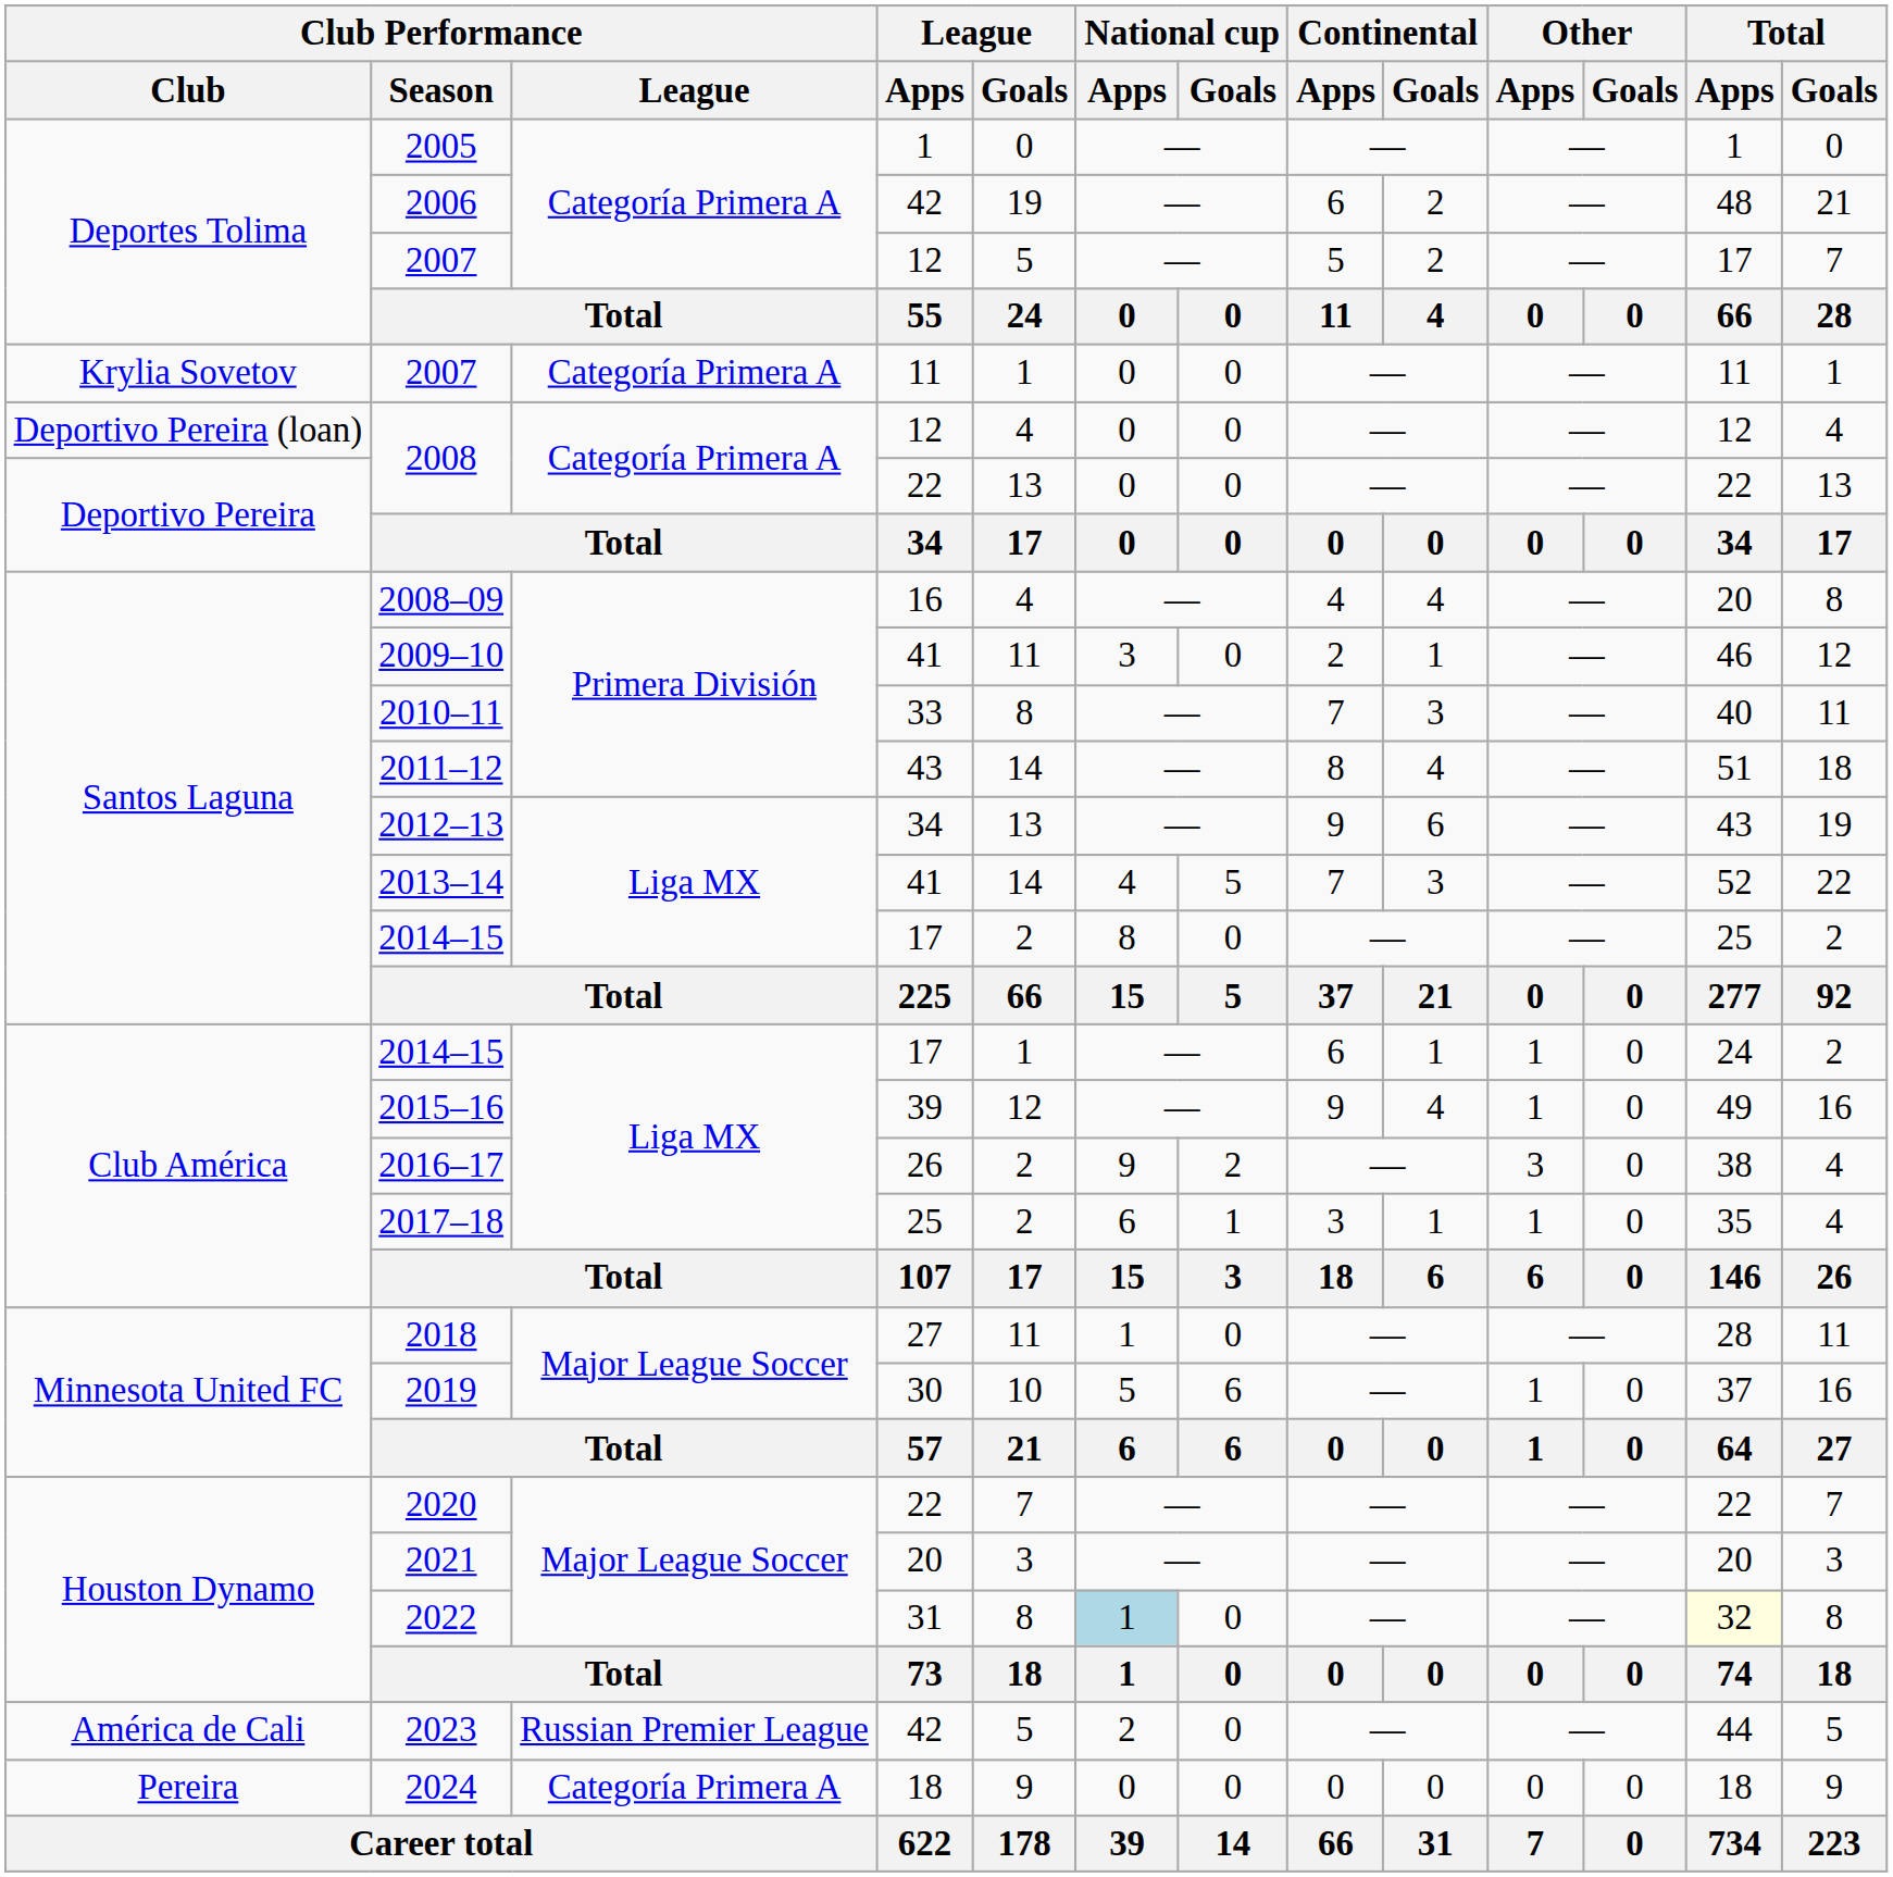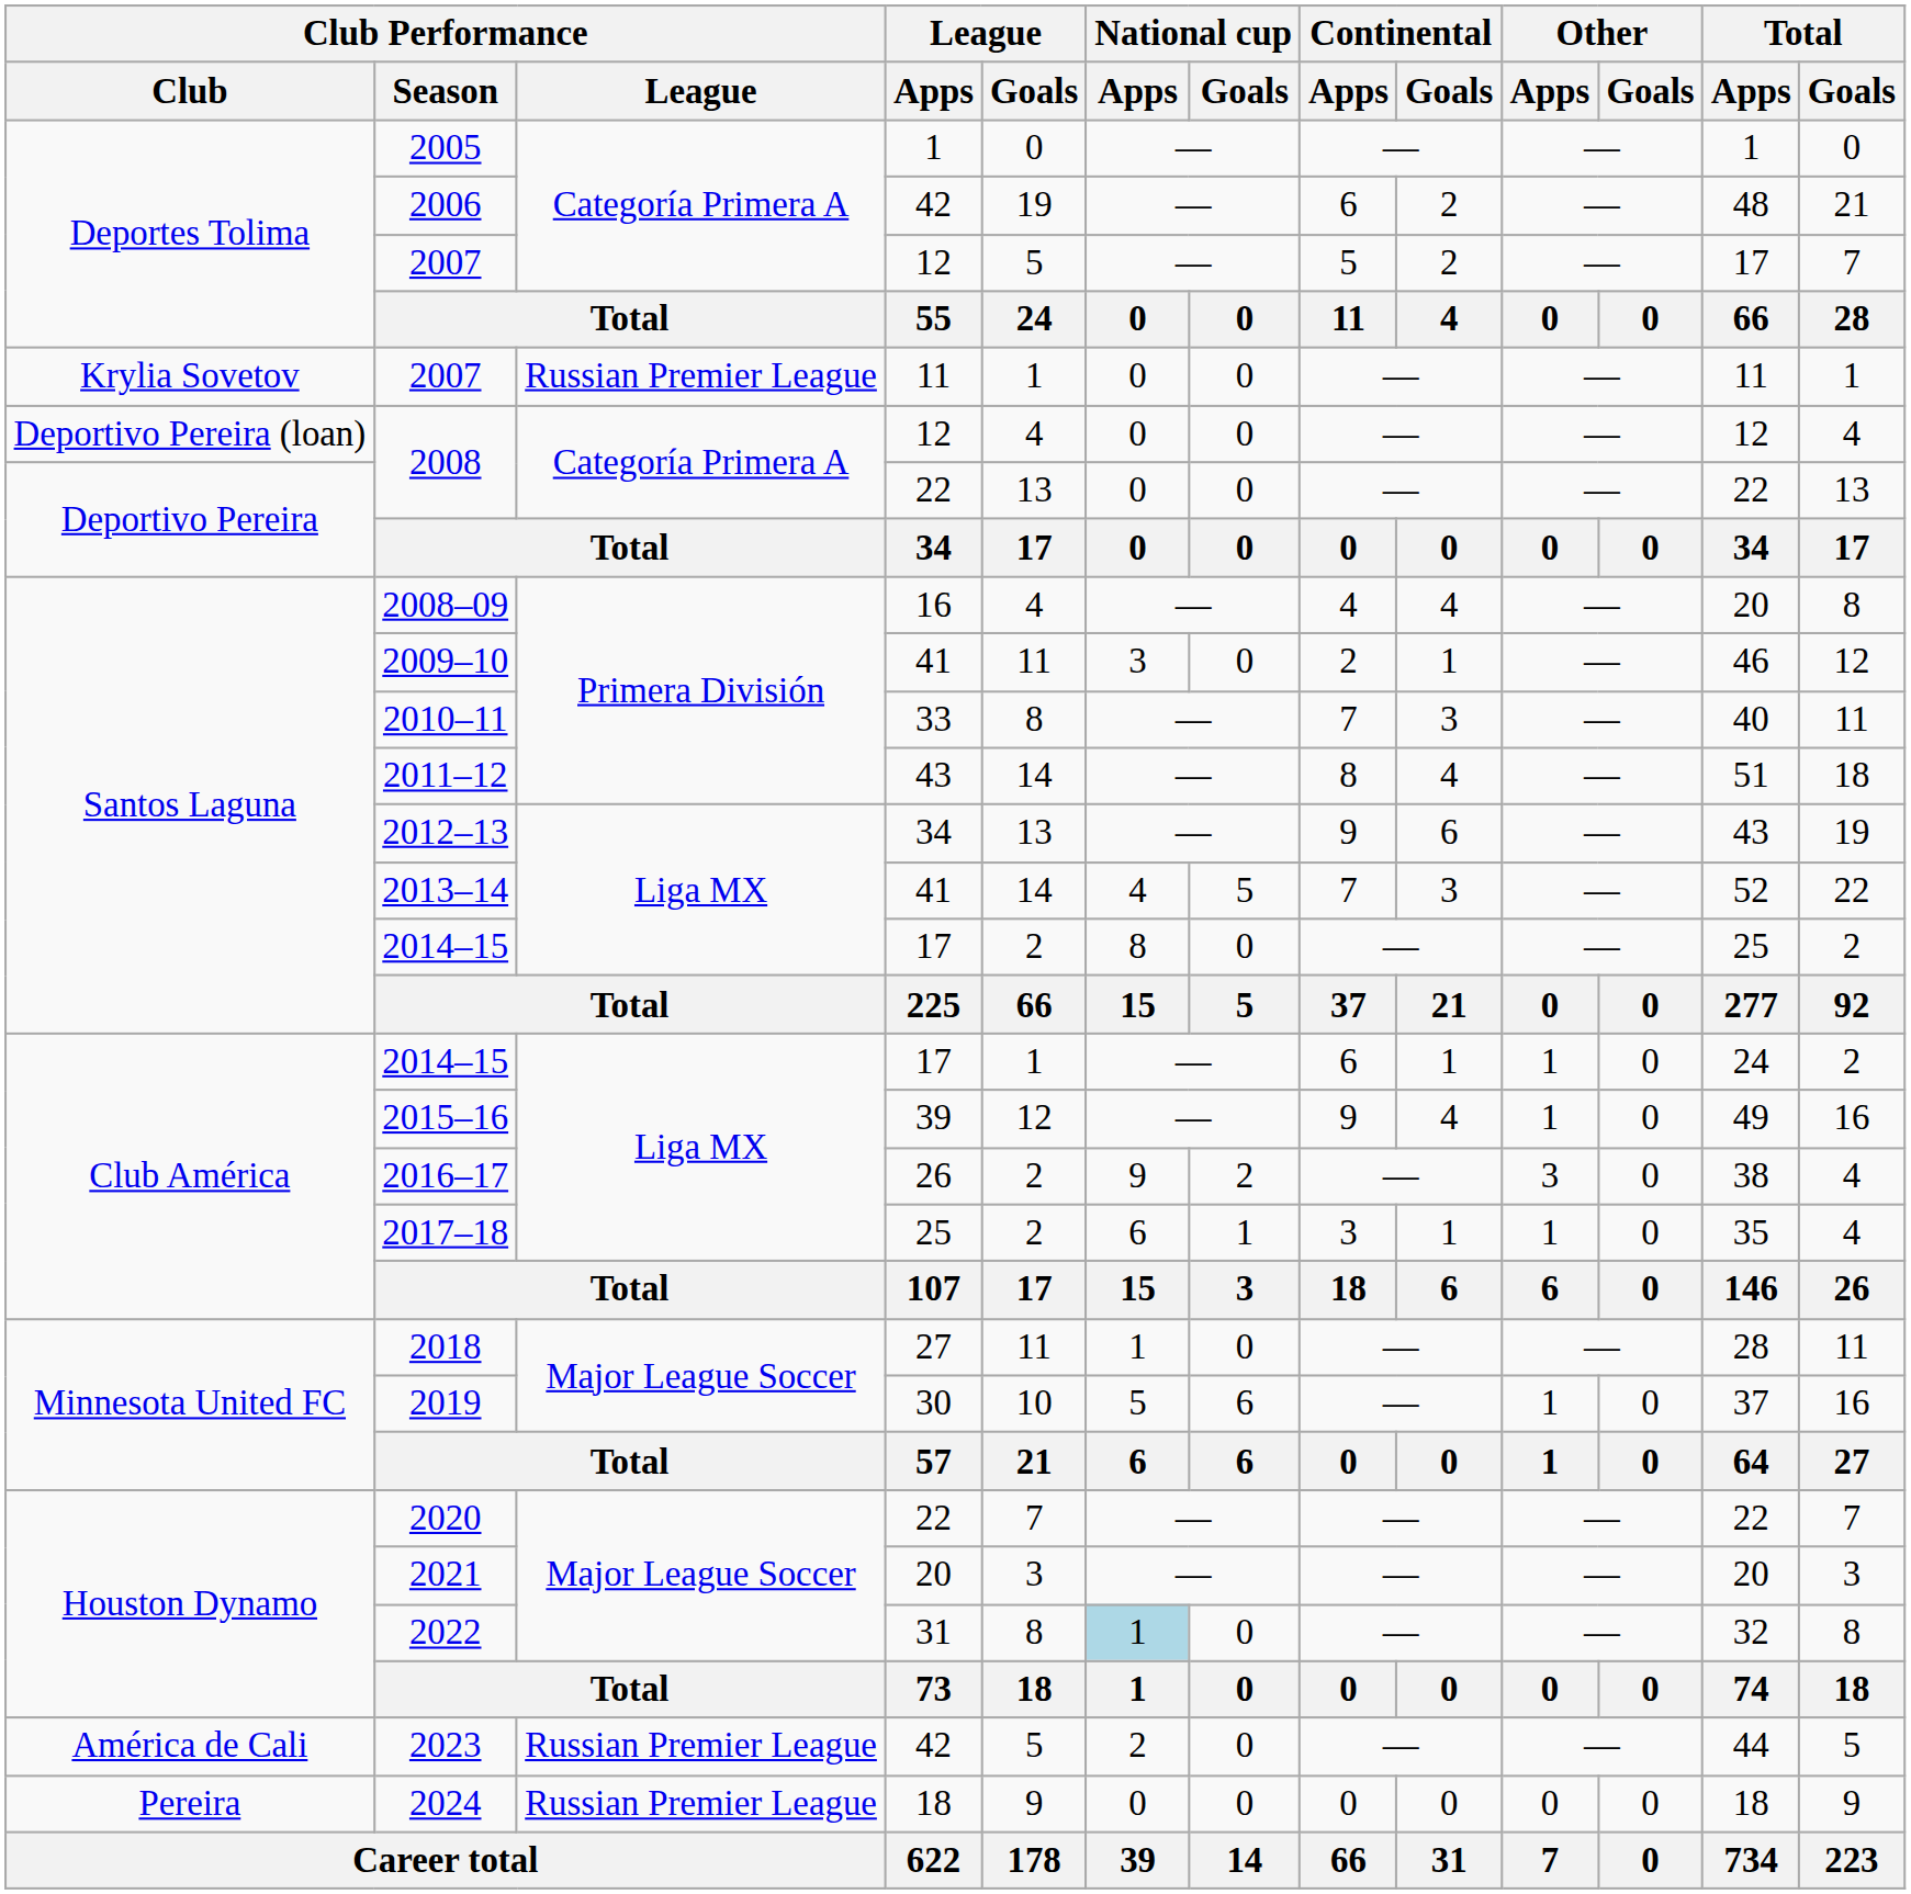Krylia Sovetov / 2007 | Club Performance / League: Categoría Primera A -> Russian Premier League
2022 | Total / Apps: lightyellow background -> no background
2024 | Club Performance / League: Categoría Primera A -> Russian Premier League
